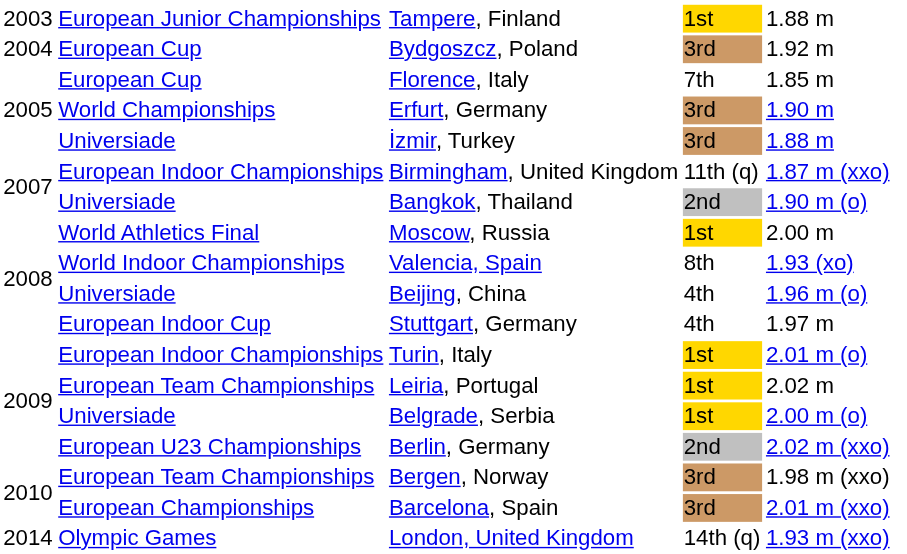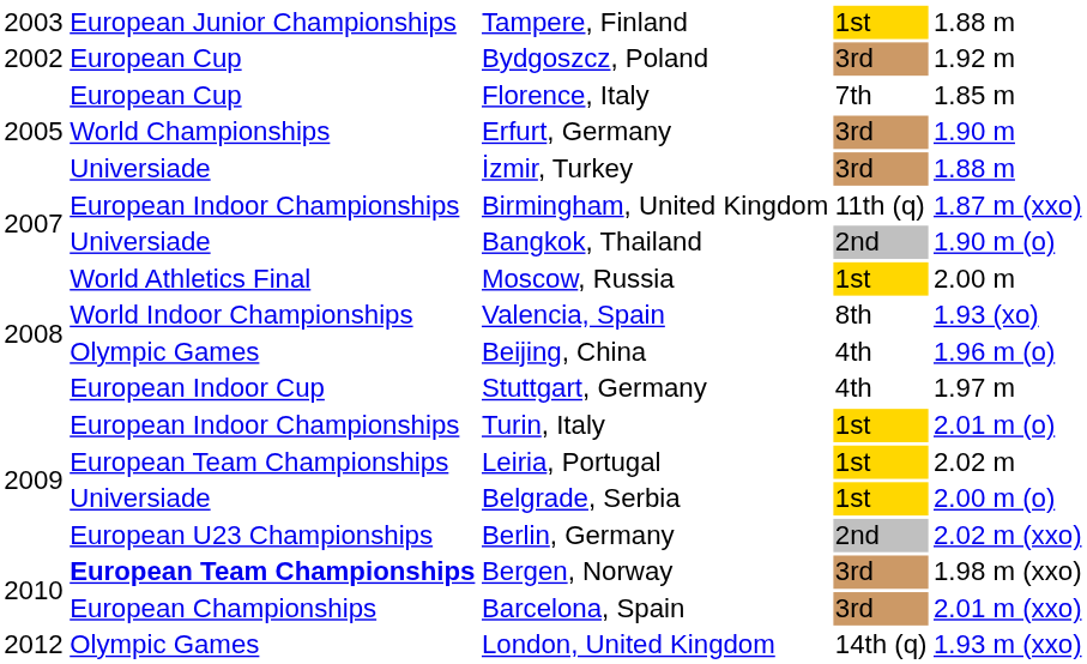Bydgoszcz, Poland | column 1: 2004 -> 2002
Beijing, China | column 2: Universiade -> Olympic Games
Bergen, Norway | column 2: normal -> bold
London, United Kingdom | column 1: 2014 -> 2012
